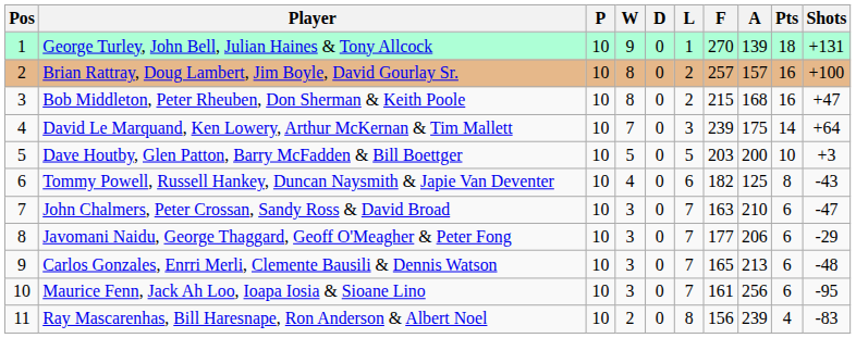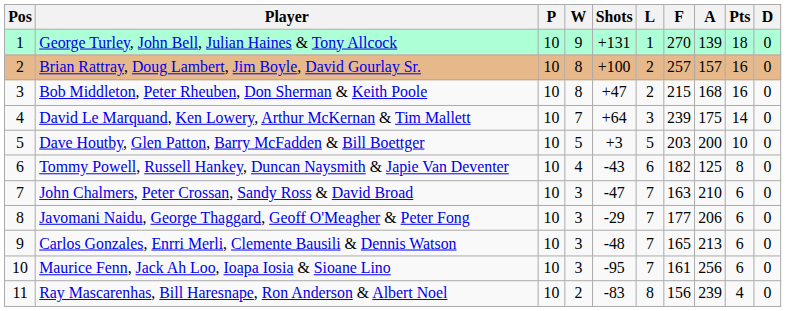columns swapped: D <-> Shots
